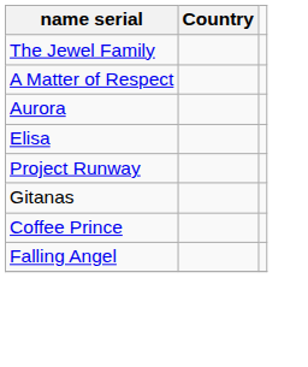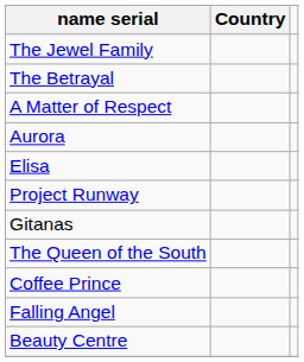+ row: The Betrayal
+ row: The Queen of the South
+ row: Beauty Centre
